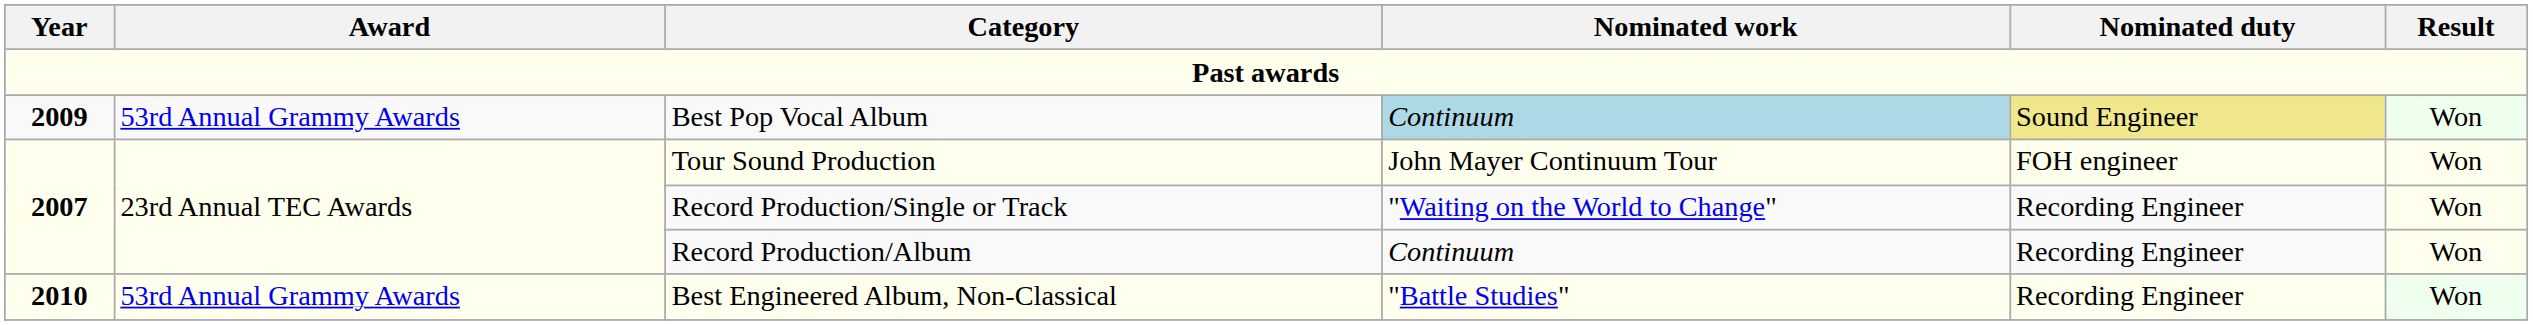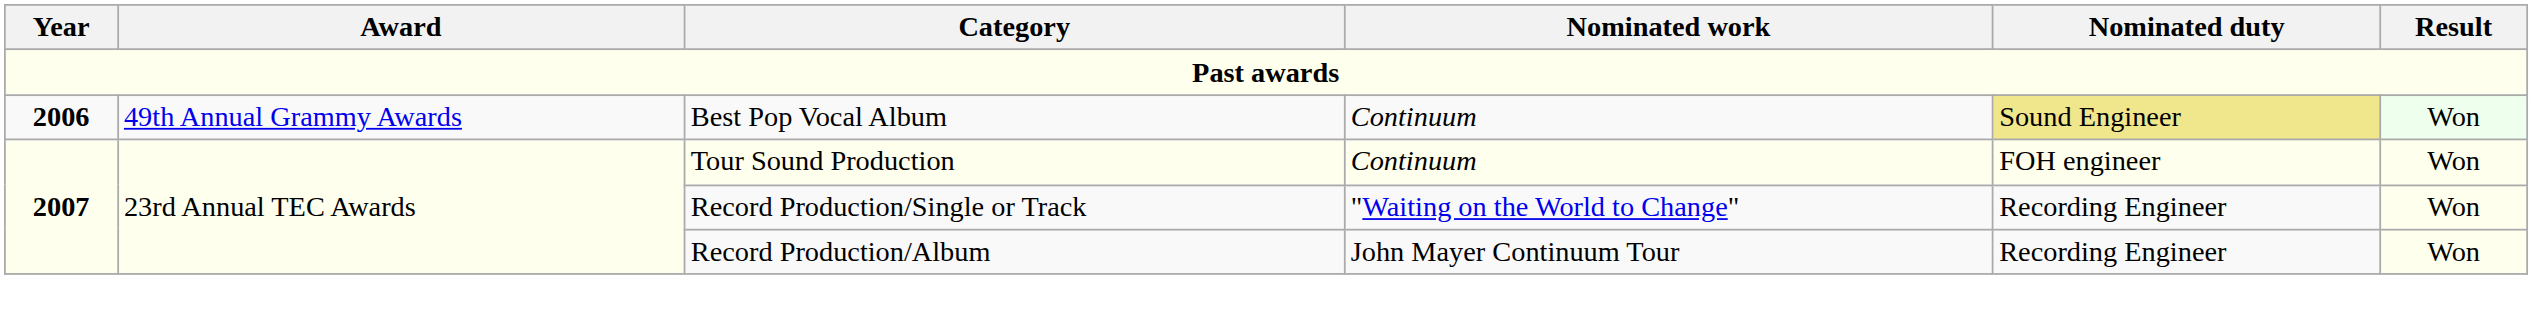Best Pop Vocal Album | Year: 2009 -> 2006
Best Pop Vocal Album | Award: 53rd Annual Grammy Awards -> 49th Annual Grammy Awards
Best Pop Vocal Album | Nominated work: lightblue background -> no background
Tour Sound Production | Nominated work: John Mayer Continuum Tour -> Continuum
Record Production/Album | Nominated work: Continuum -> John Mayer Continuum Tour
- row: 2010 | 53rd Annual Grammy Awards | Best Engineered Album, Non-Classical | "Battle Studies" | Recording Engineer | Won
